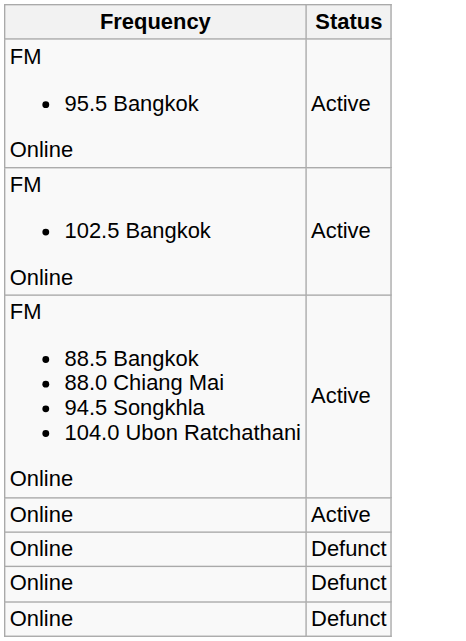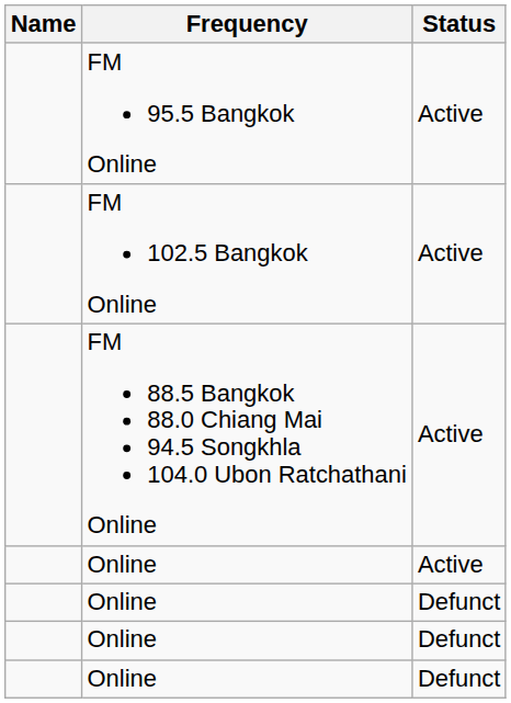+ column: Name
